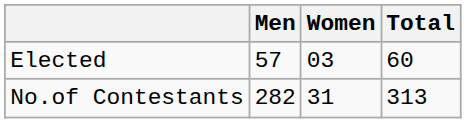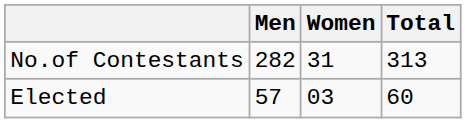rows swapped: No.of Contestants <-> Elected
